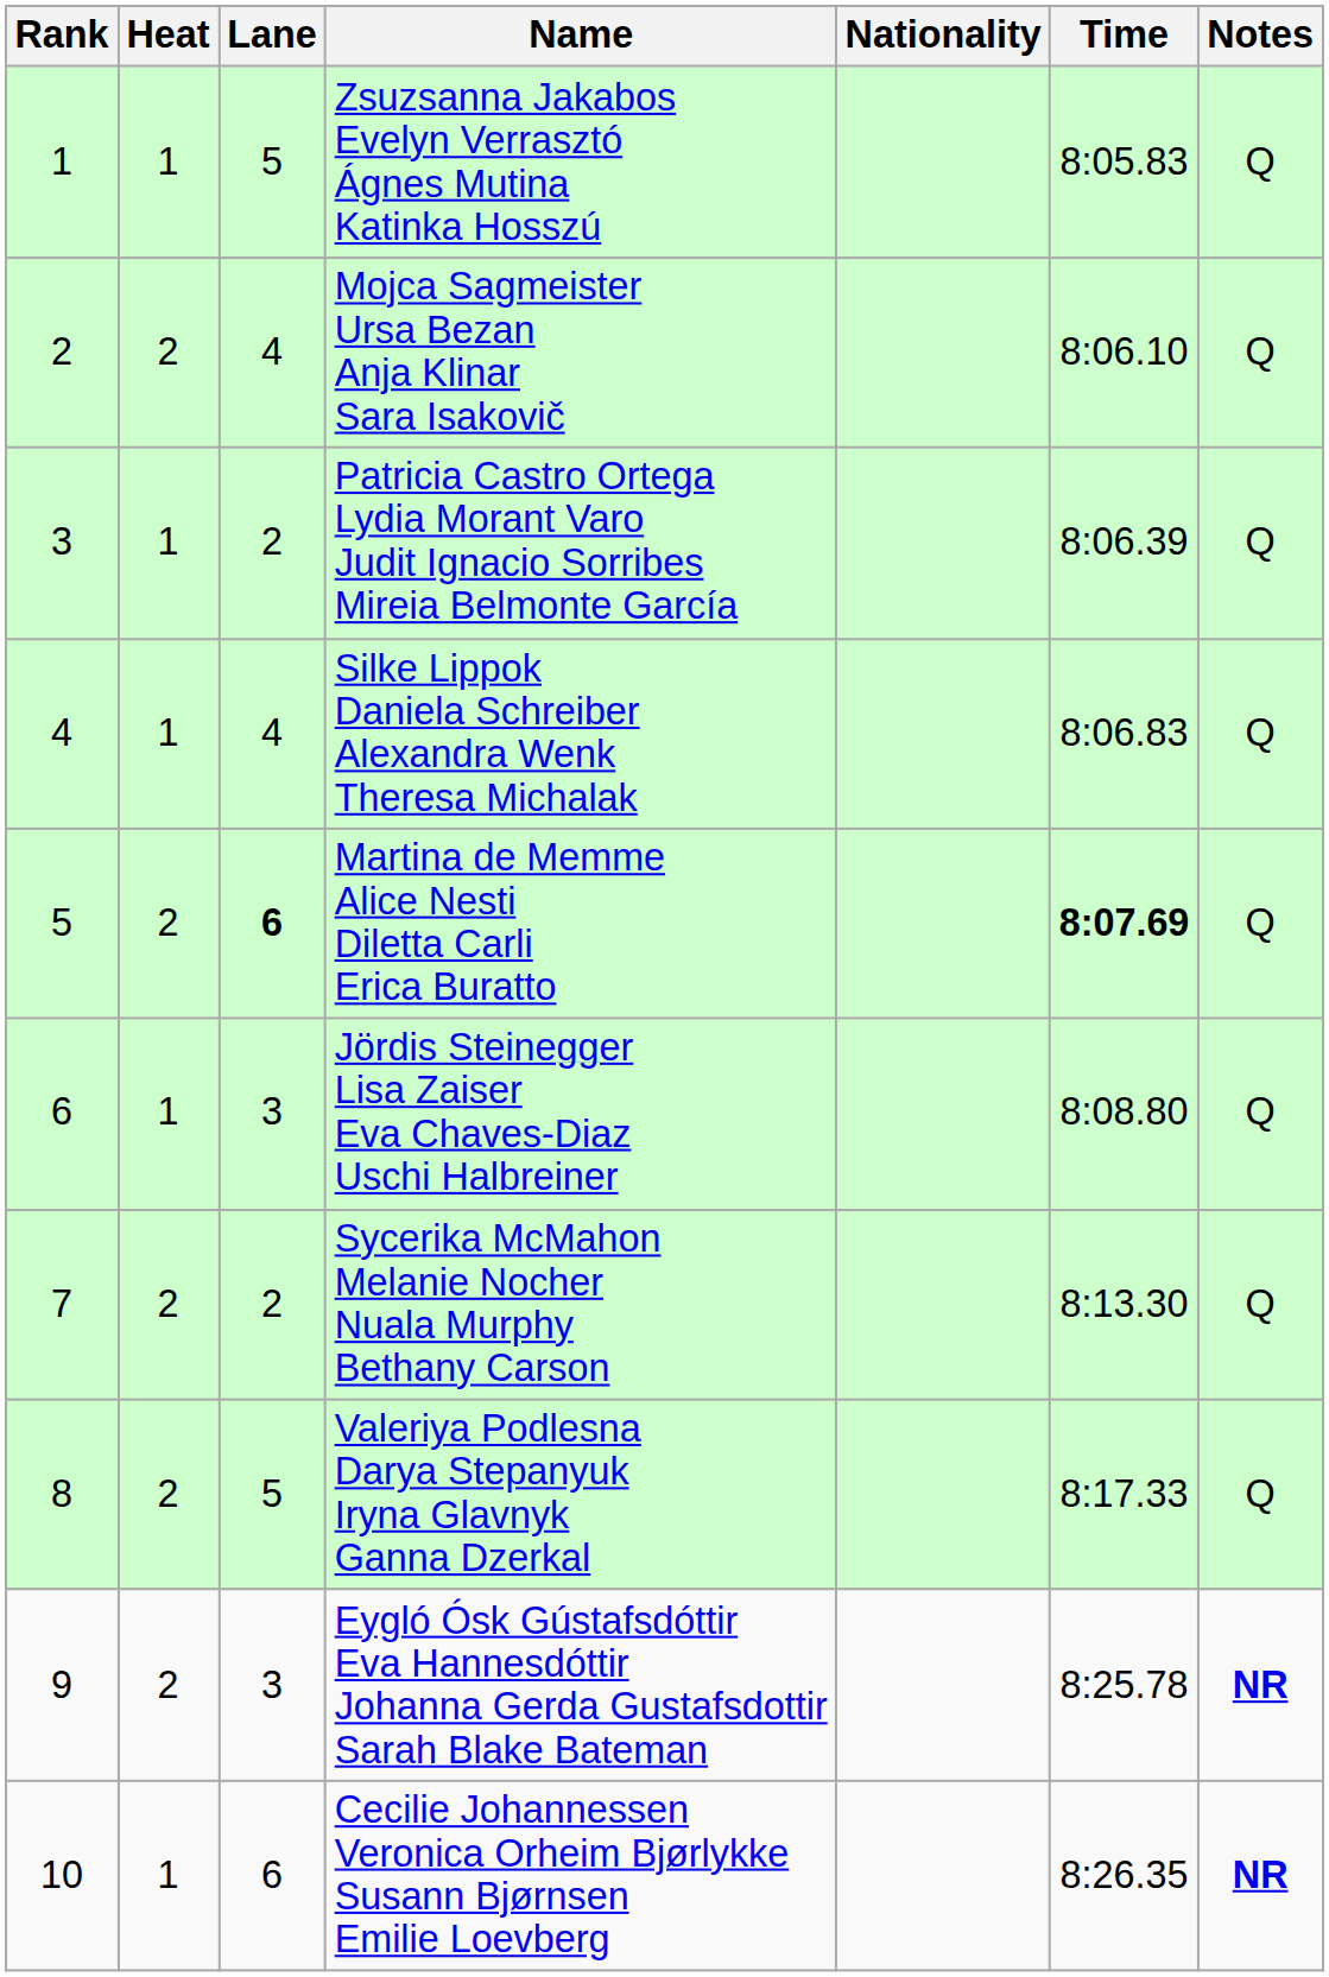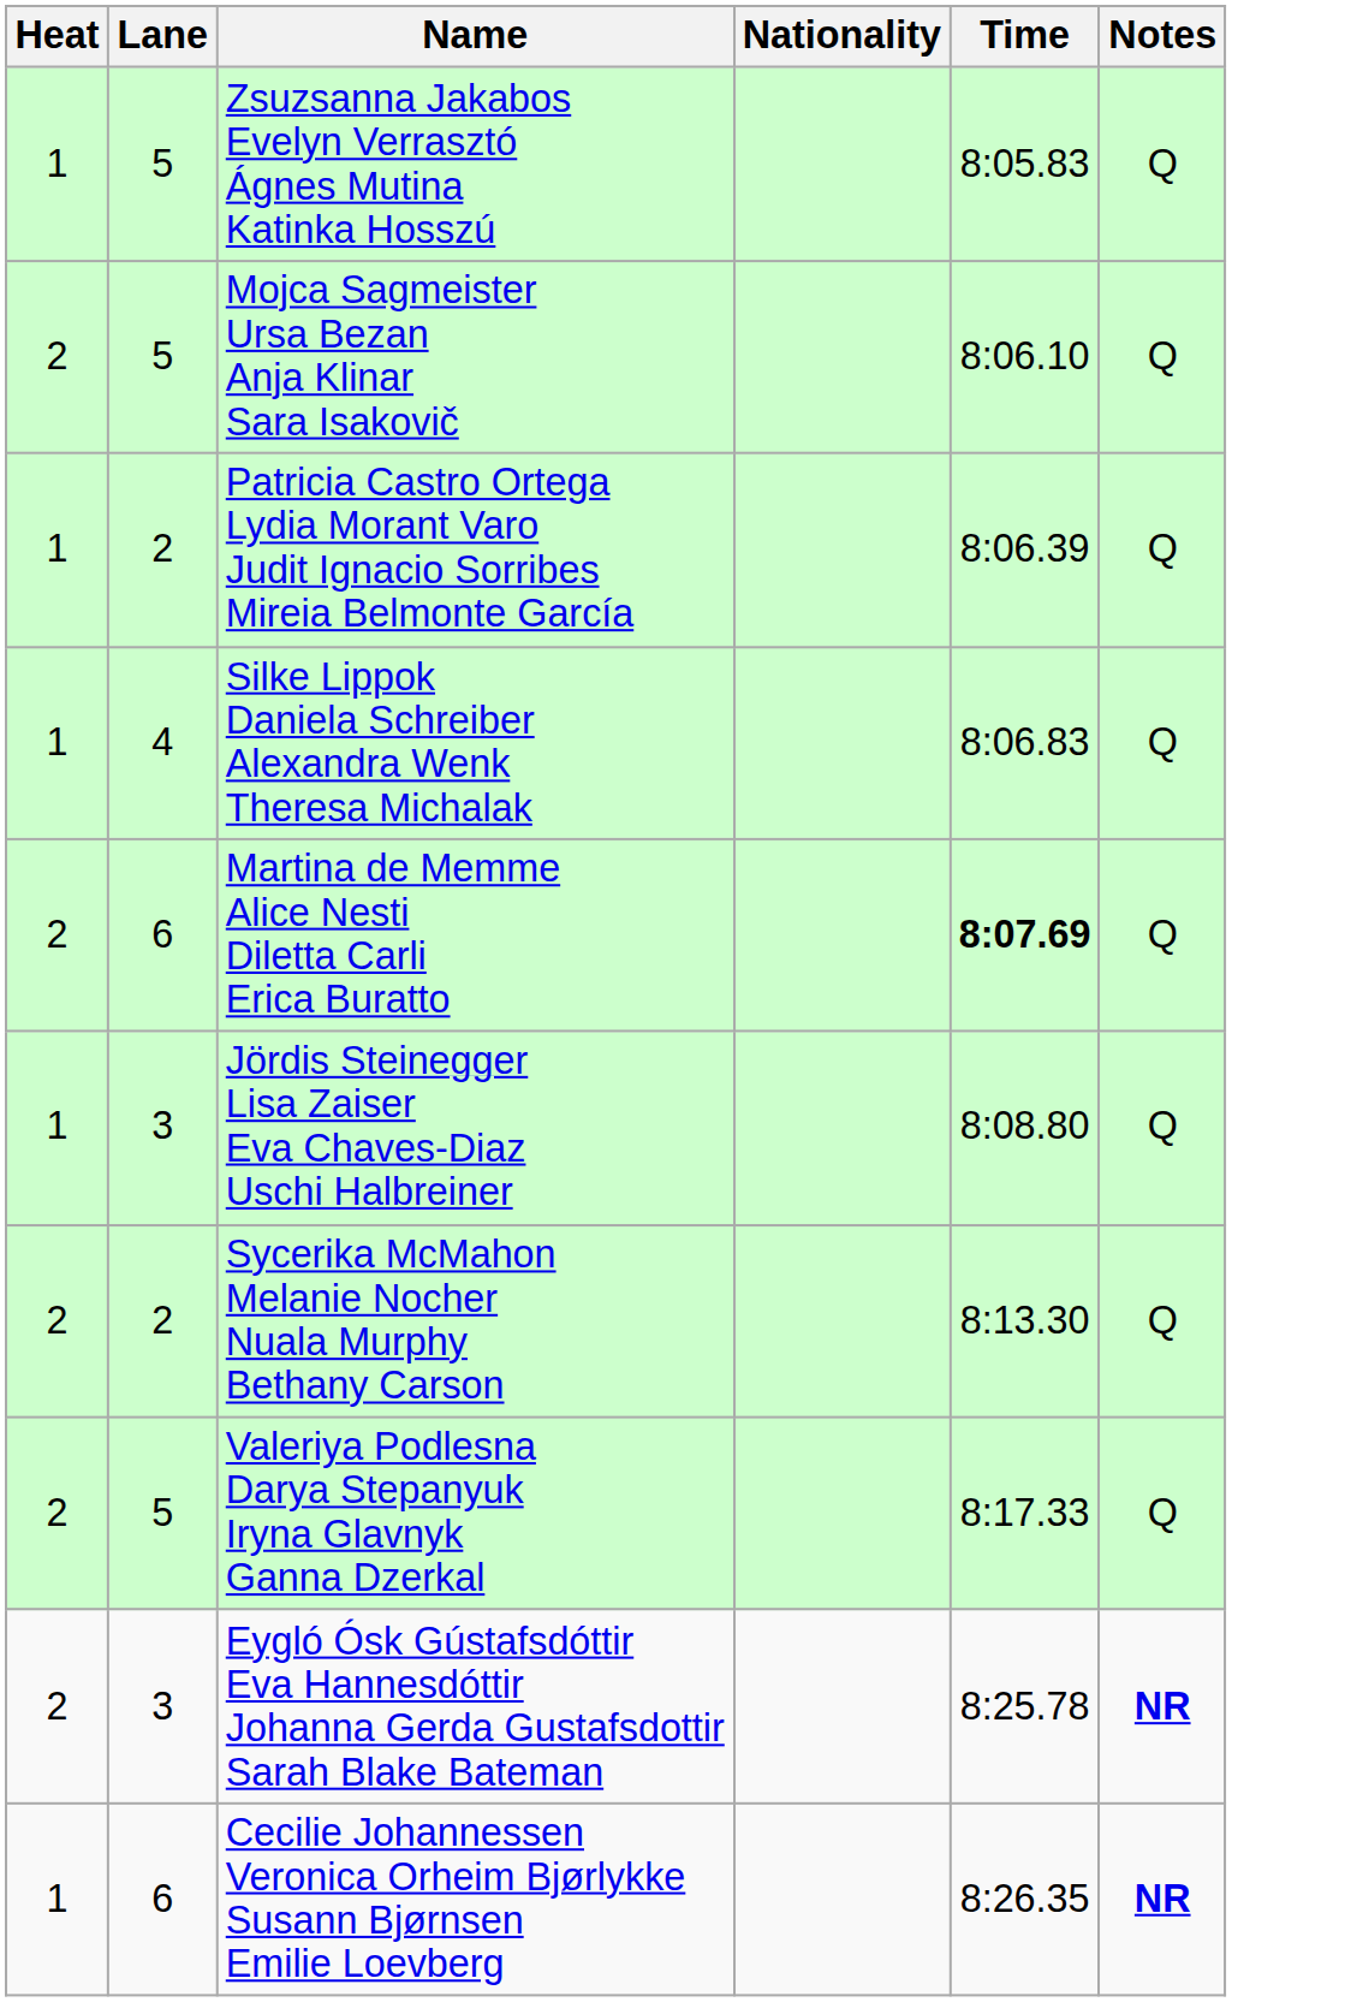- column: Rank | 1 | 2 | 3 | 4 | 5 | 6 | 7 | 8 | 9 | 10
Mojca Sagmeister Ursa Bezan Anja Klinar Sara Isakovič | Lane: 4 -> 5
Martina de Memme Alice Nesti Diletta Carli Erica Buratto | Lane: bold -> normal
